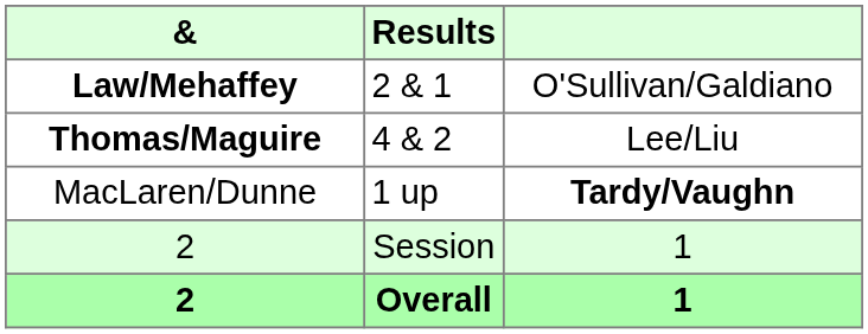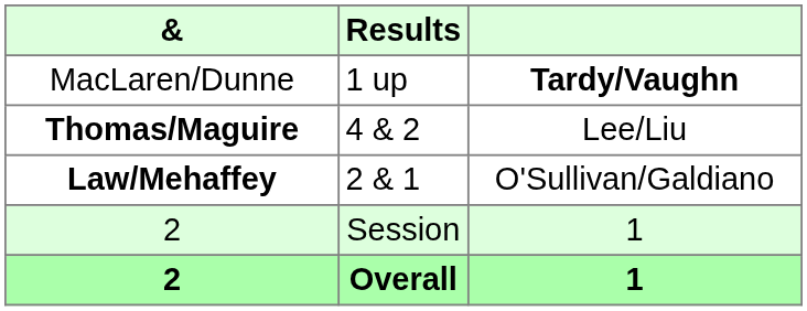rows swapped: Law/Mehaffey <-> MacLaren/Dunne
